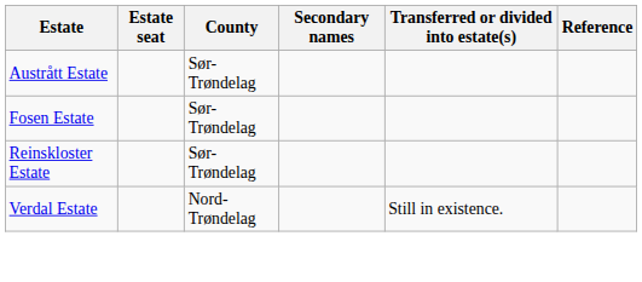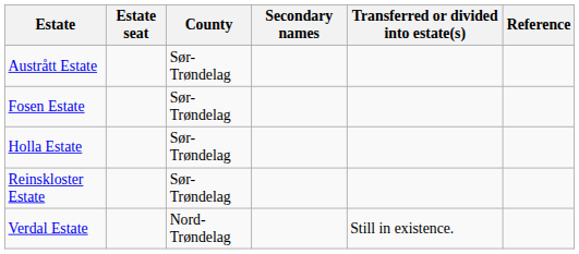+ row: Holla Estate | Sør-Trøndelag
